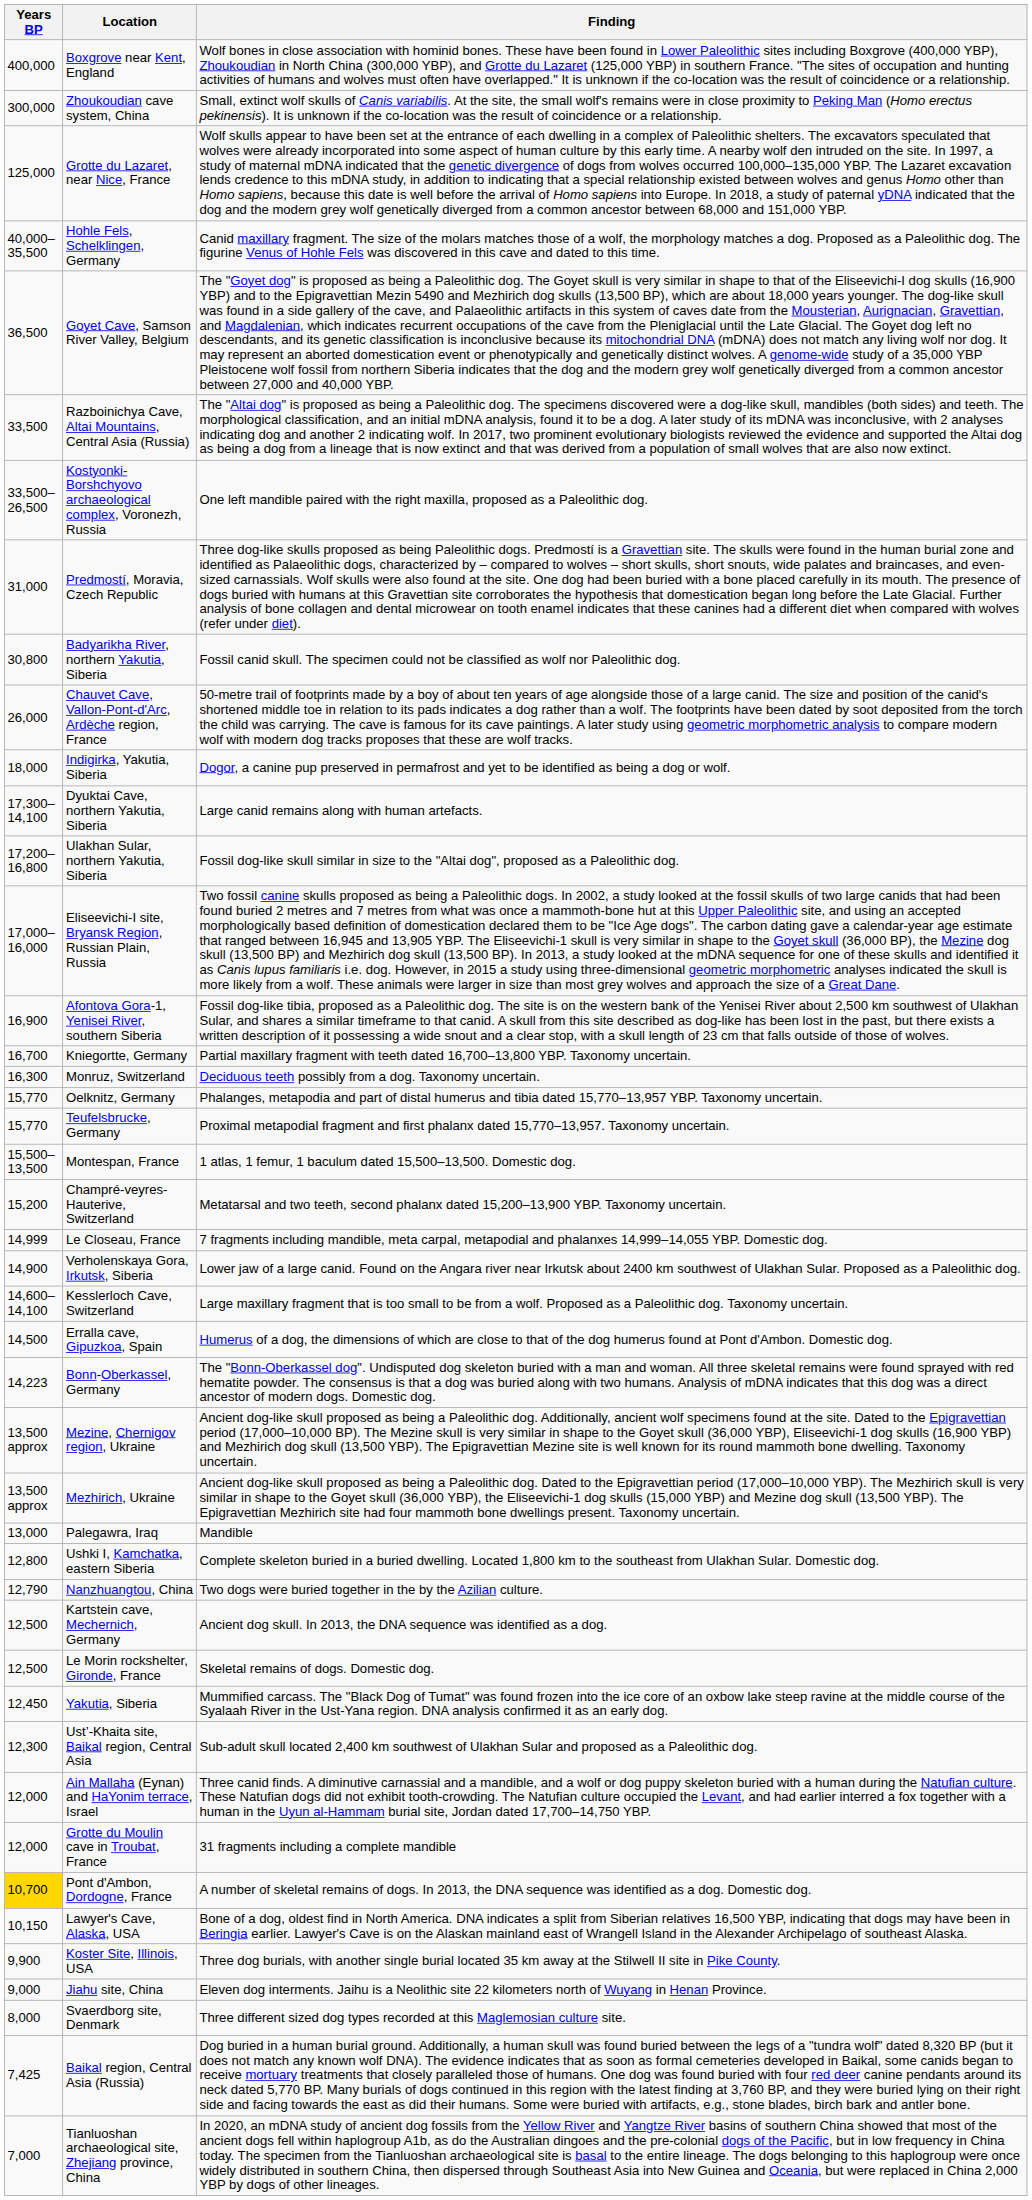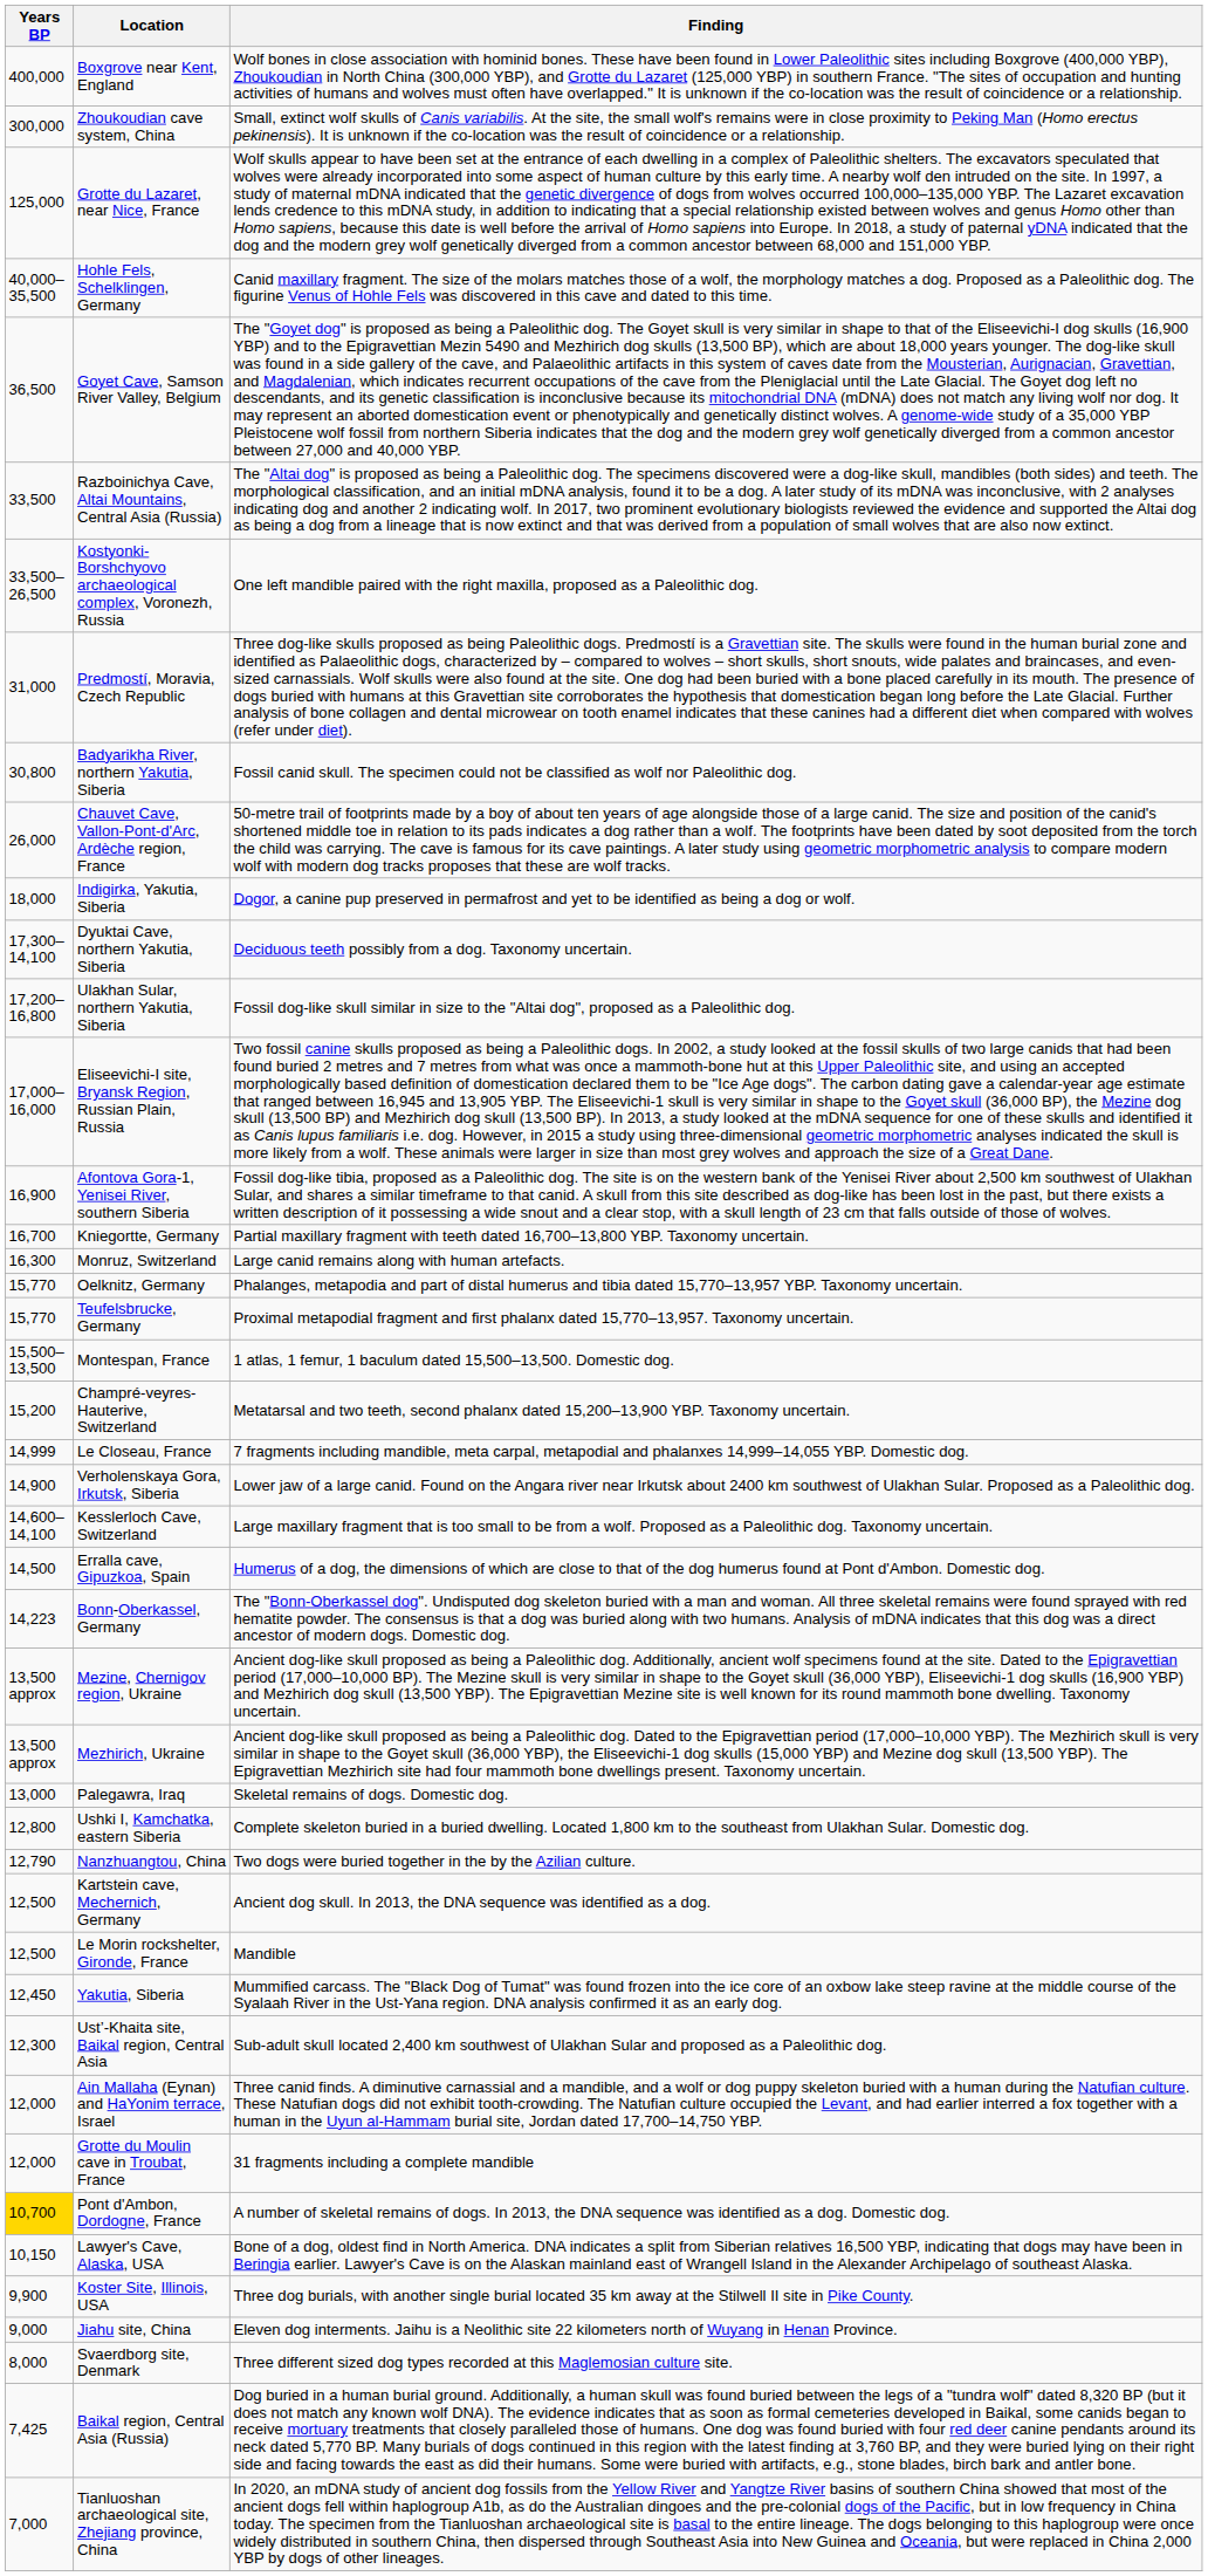Dyuktai Cave, northern Yakutia, Siberia | Finding: Large canid remains along with human artefacts. -> Deciduous teeth possibly from a dog. Taxonomy uncertain.
Monruz, Switzerland | Finding: Deciduous teeth possibly from a dog. Taxonomy uncertain. -> Large canid remains along with human artefacts.
Palegawra, Iraq | Finding: Mandible -> Skeletal remains of dogs. Domestic dog.
Le Morin rockshelter, Gironde, France | Finding: Skeletal remains of dogs. Domestic dog. -> Mandible
